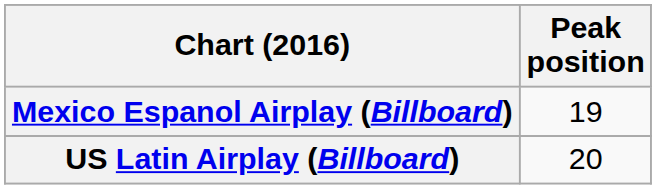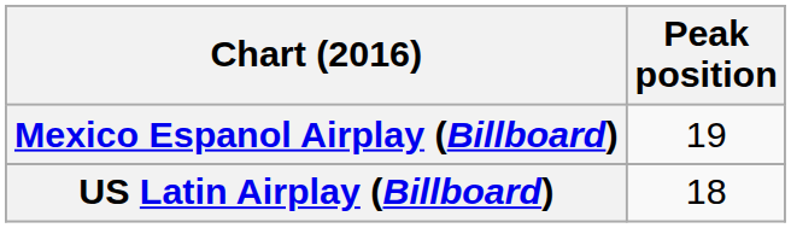US Latin Airplay (Billboard) | Peak position: 20 -> 18
